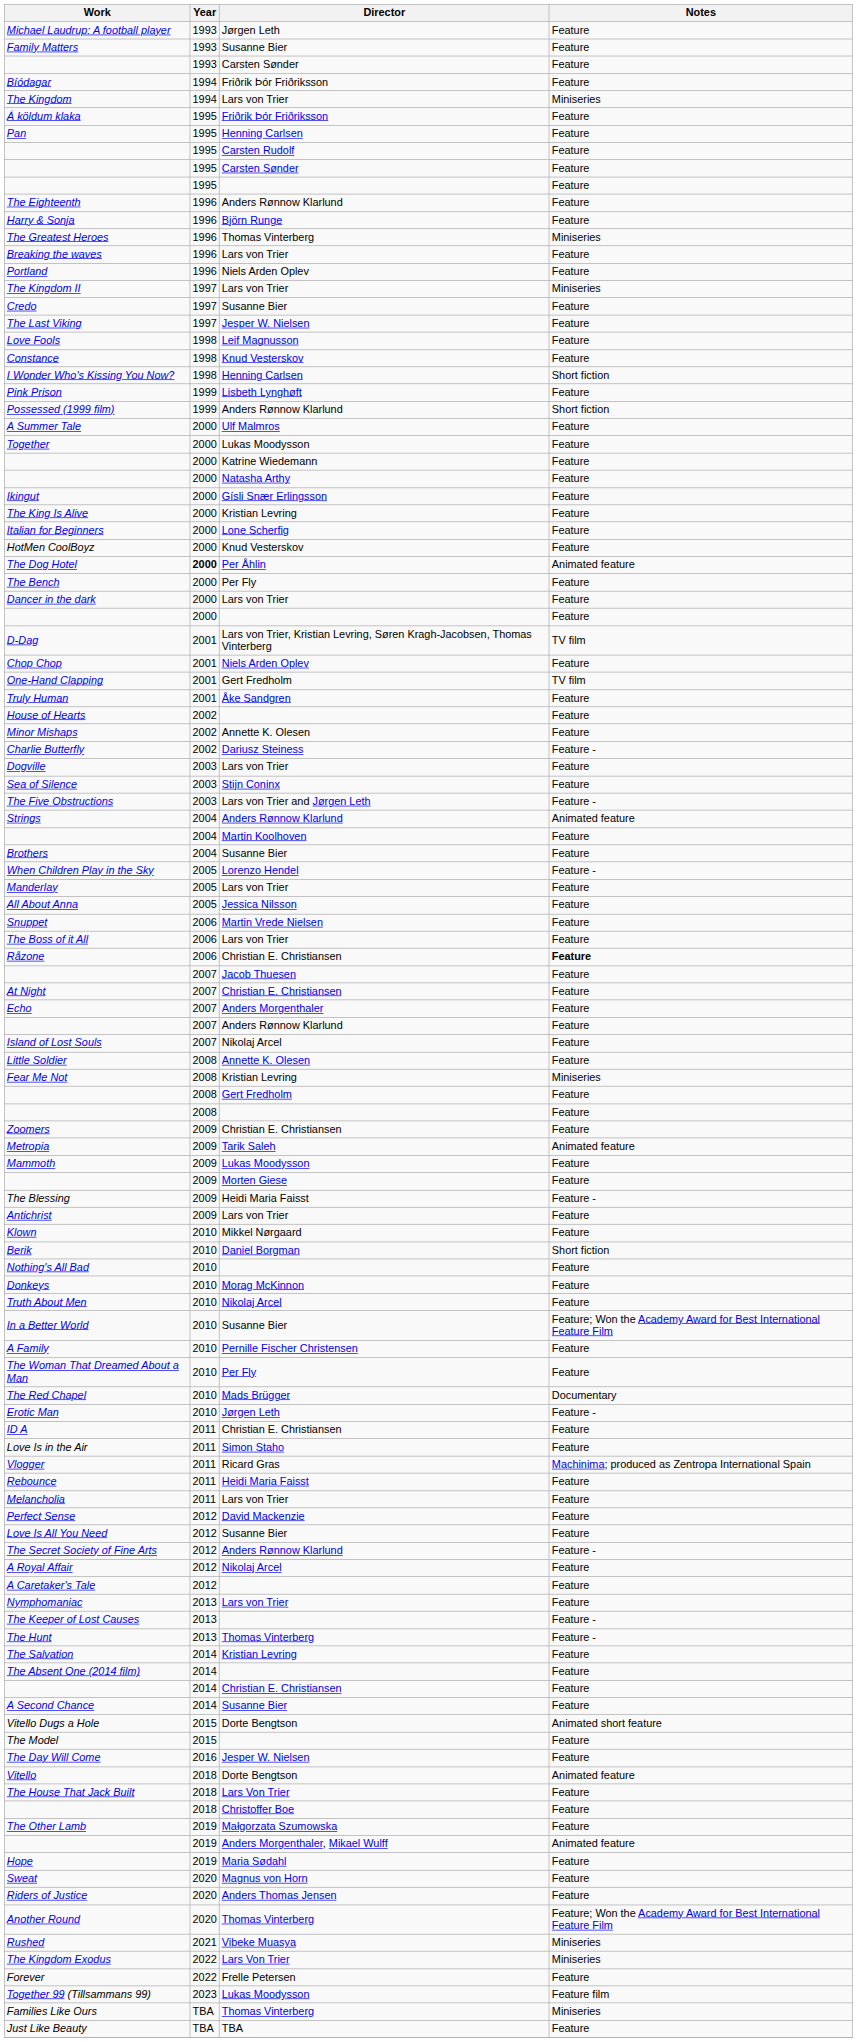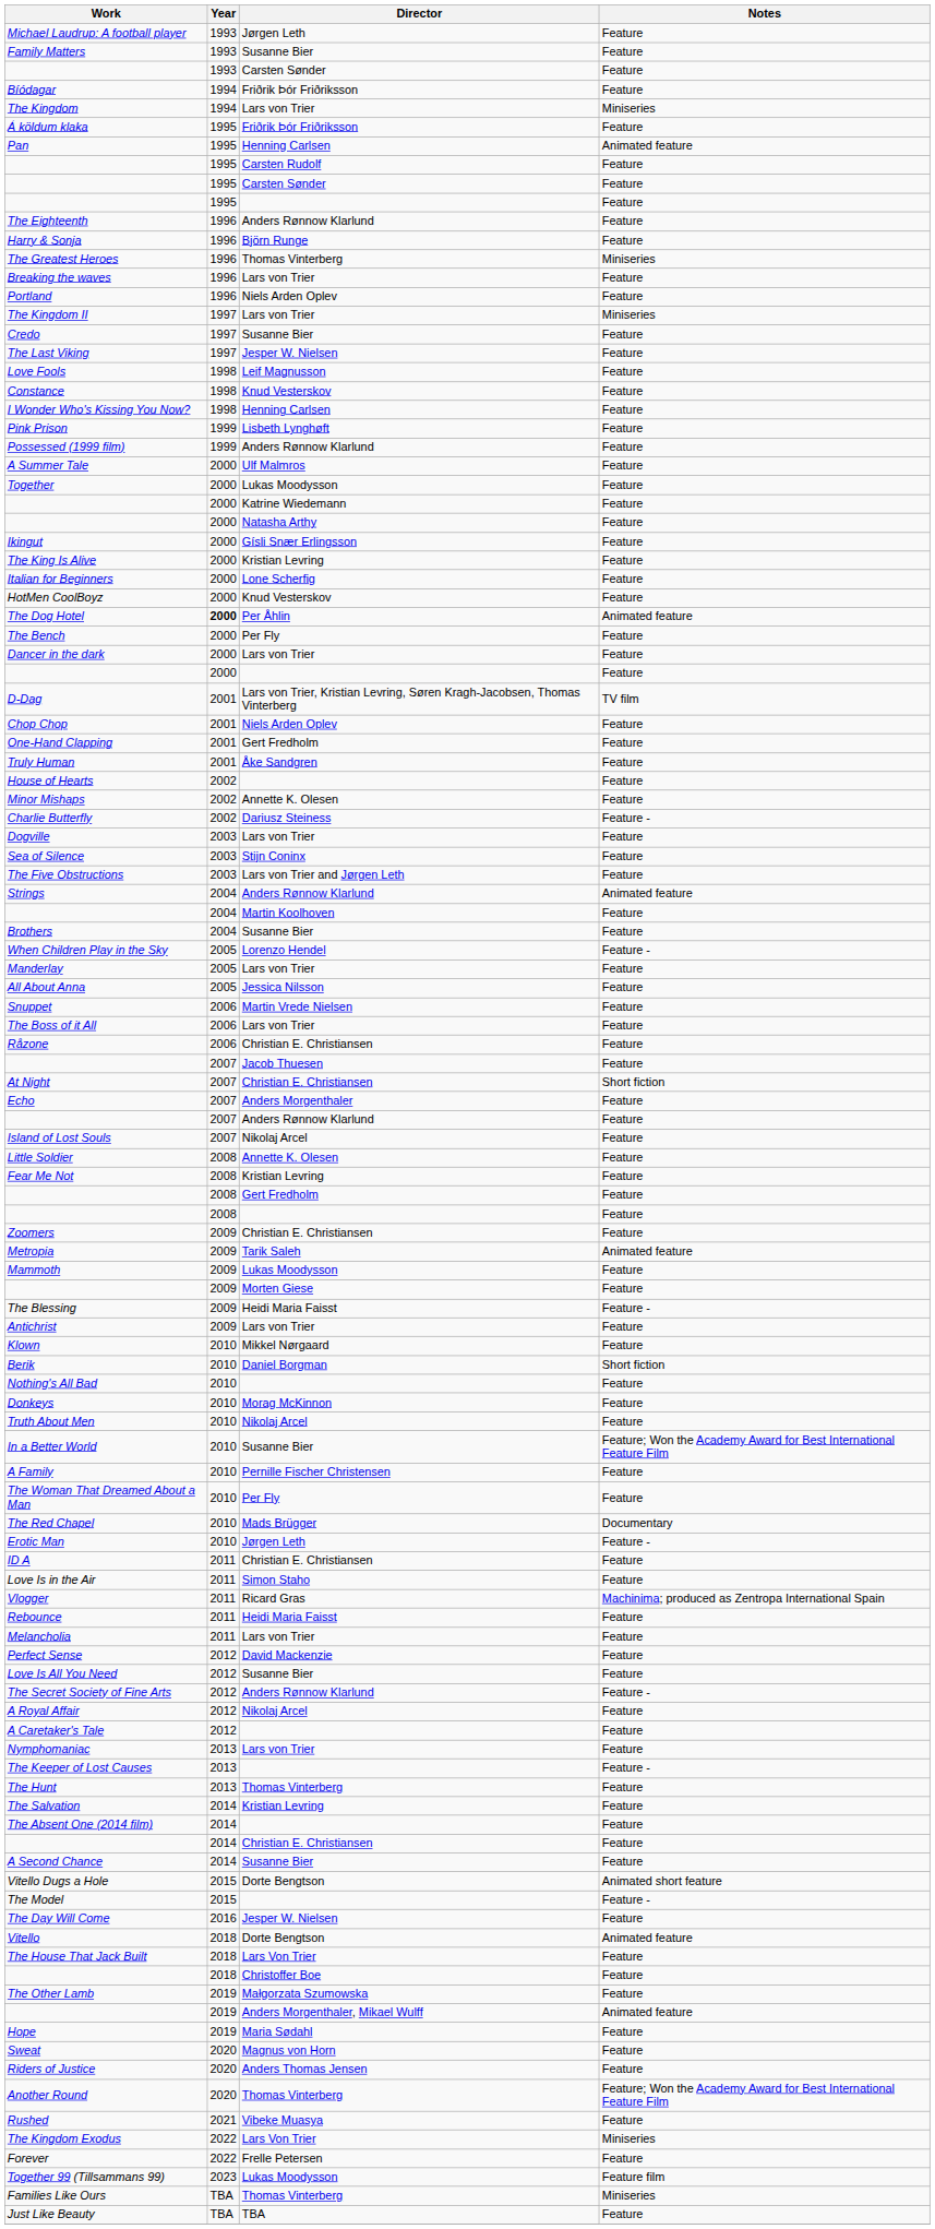Pan | Notes: Feature -> Animated feature
I Wonder Who's Kissing You Now? | Notes: Short fiction -> Feature
Possessed (1999 film) | Notes: Short fiction -> Feature
One-Hand Clapping | Notes: TV film -> Feature
The Five Obstructions | Notes: Feature - -> Feature
Råzone | Notes: bold -> normal
At Night | Notes: Feature -> Short fiction
Fear Me Not | Notes: Miniseries -> Feature
The Hunt | Notes: Feature - -> Feature
The Model | Notes: Feature -> Feature -
Rushed | Notes: Miniseries -> Feature
